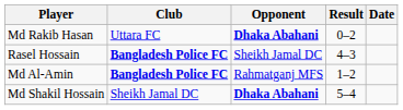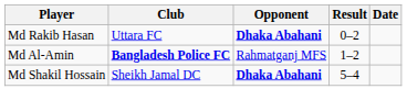- row: Rasel Hossain | Bangladesh Police FC | Sheikh Jamal DC | 4–3
